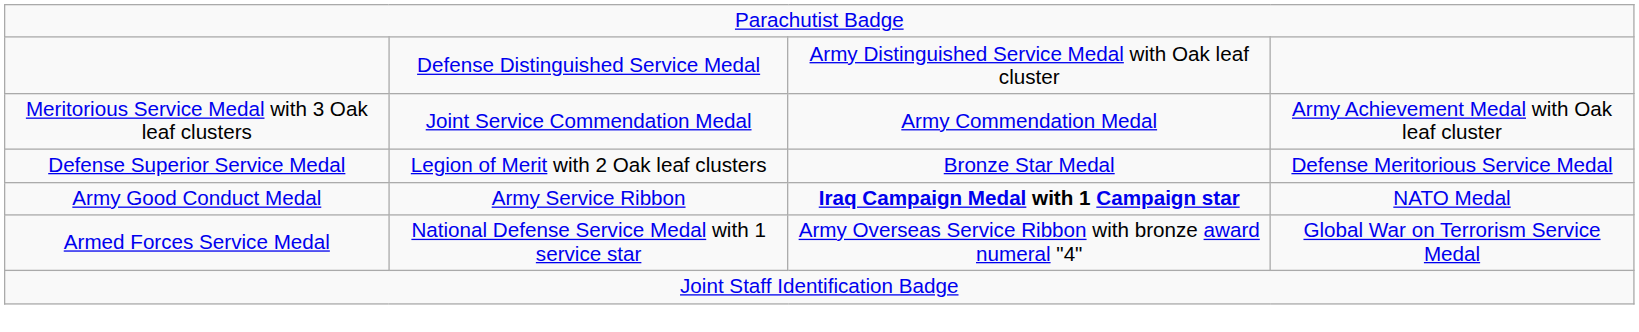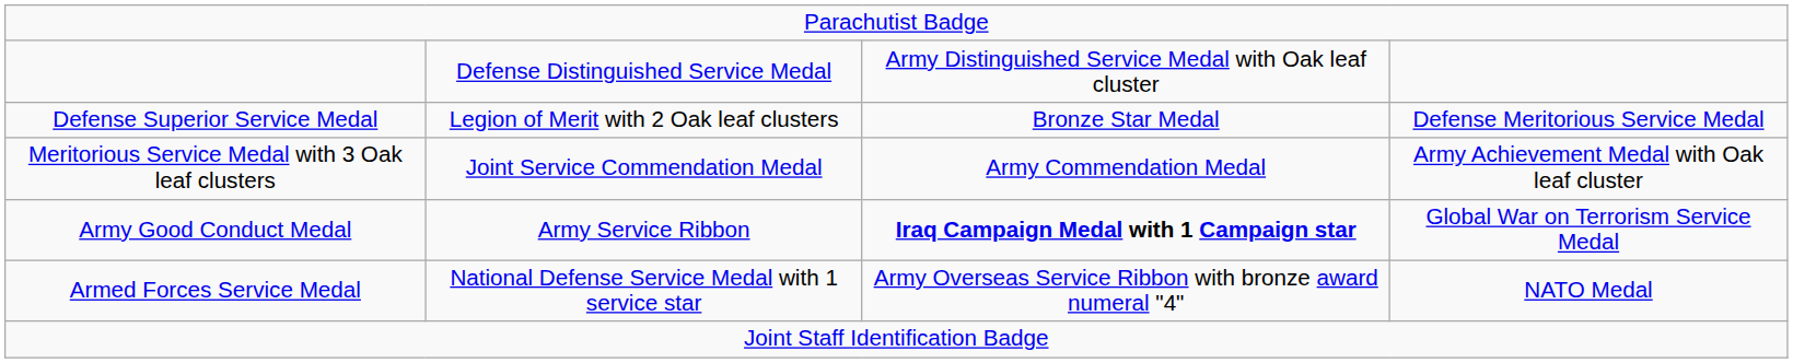rows swapped: Defense Superior Service Medal <-> Meritorious Service Medal with 3 Oak leaf clusters
Army Good Conduct Medal | column 4: NATO Medal -> Global War on Terrorism Service Medal
Armed Forces Service Medal | column 4: Global War on Terrorism Service Medal -> NATO Medal
